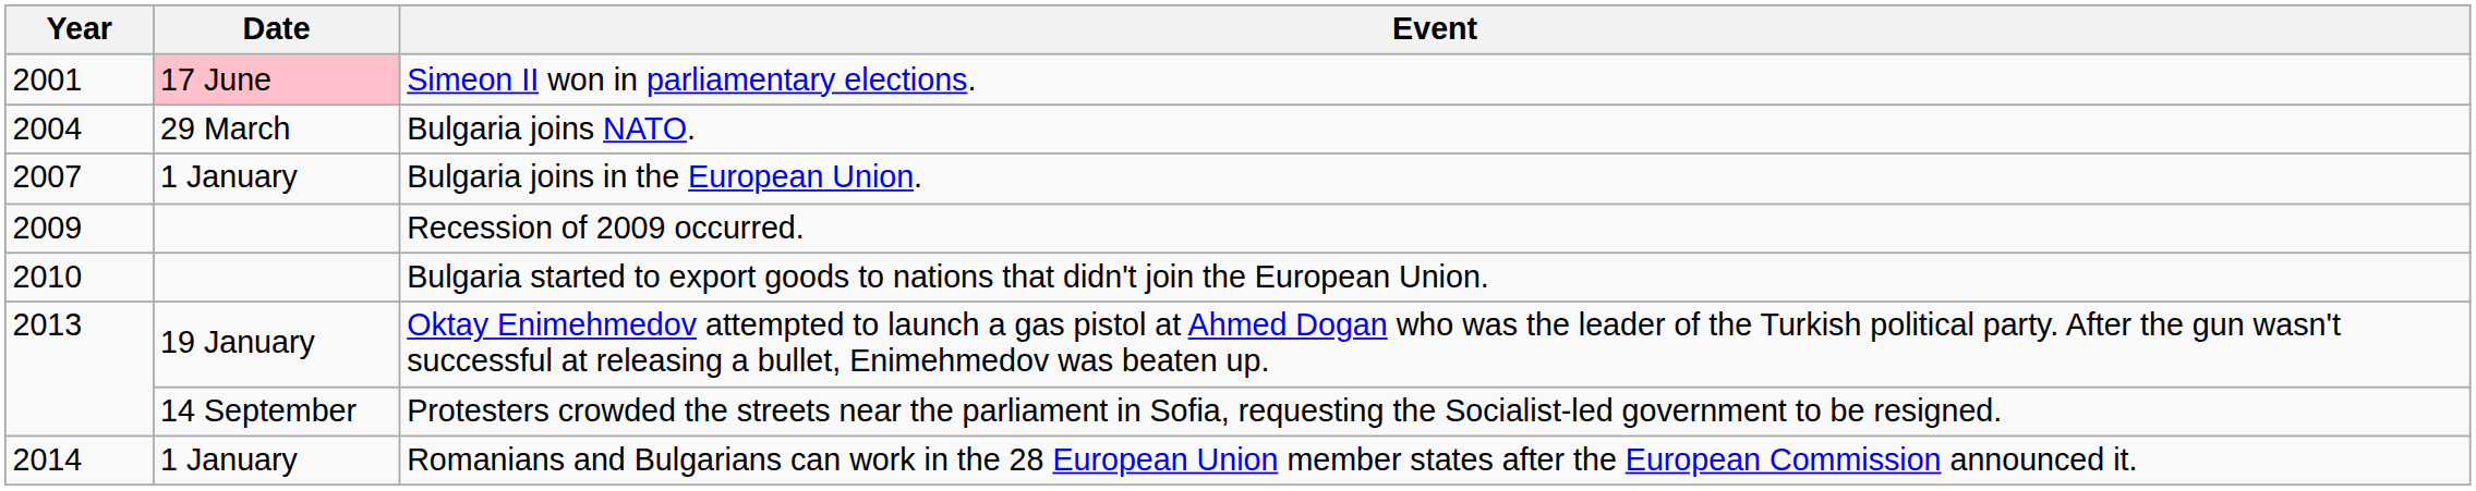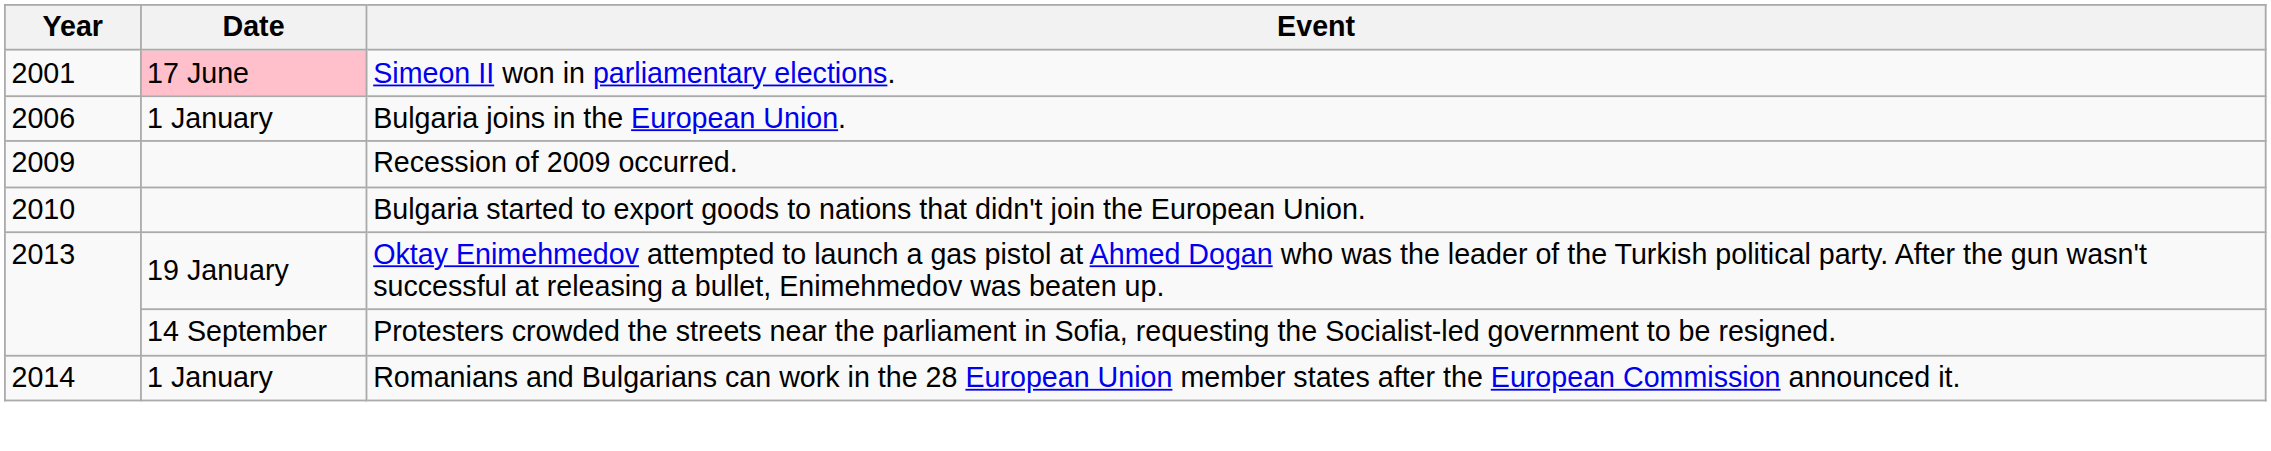- row: 2004 | 29 March | Bulgaria joins NATO.
Bulgaria joins in the European Union. | Year: 2007 -> 2006
